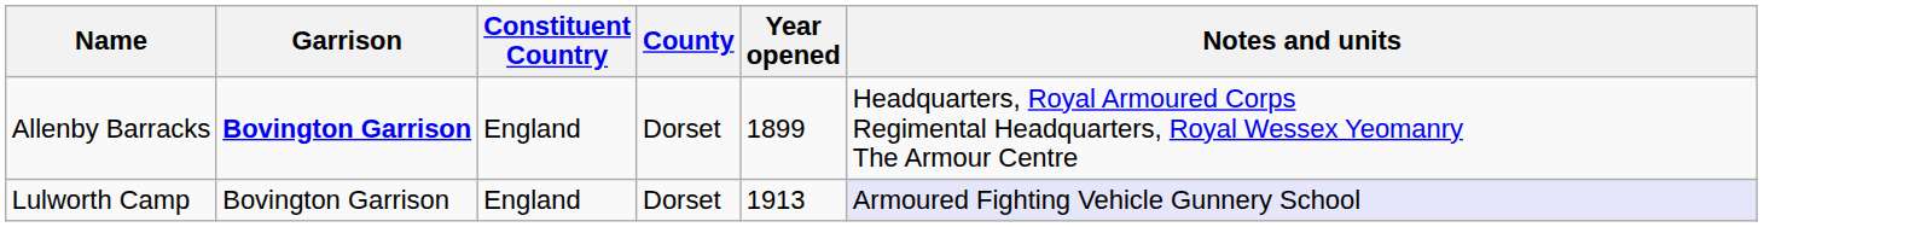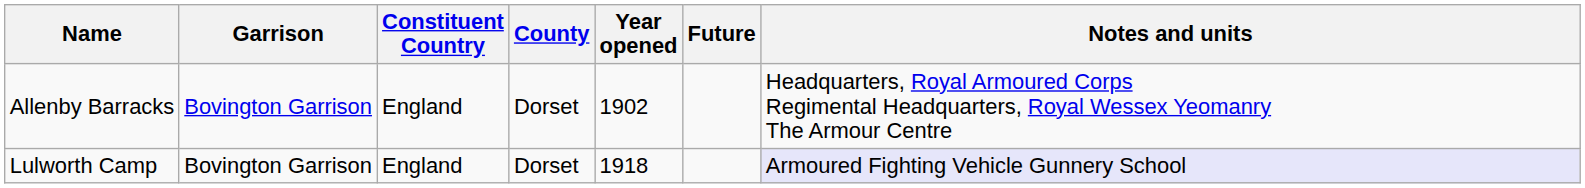+ column: Future
Allenby Barracks | Garrison: bold -> normal
Allenby Barracks | Year opened: 1899 -> 1902
Lulworth Camp | Year opened: 1913 -> 1918
